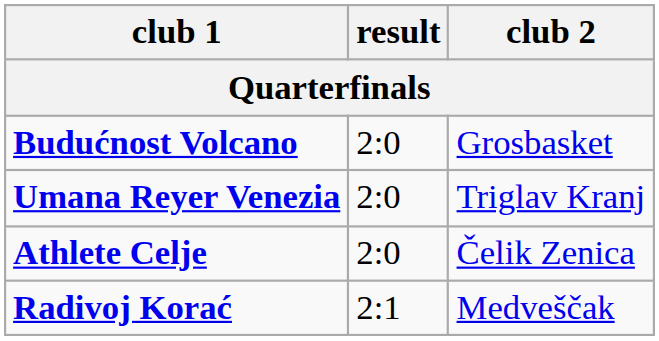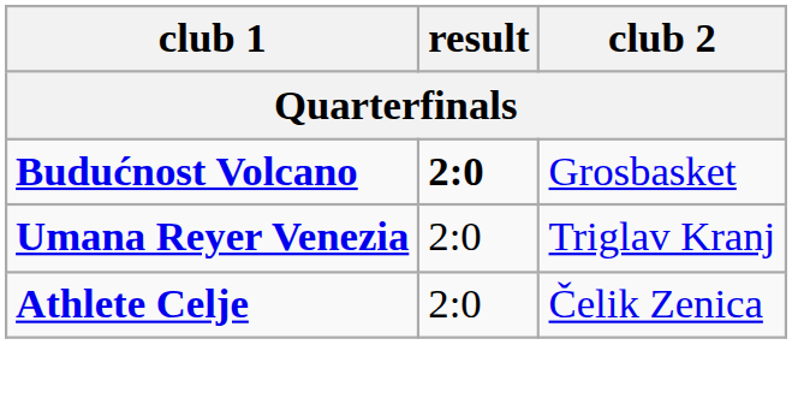Budućnost Volcano | result: normal -> bold
- row: Radivoj Korać | 2:1 | Medveščak
